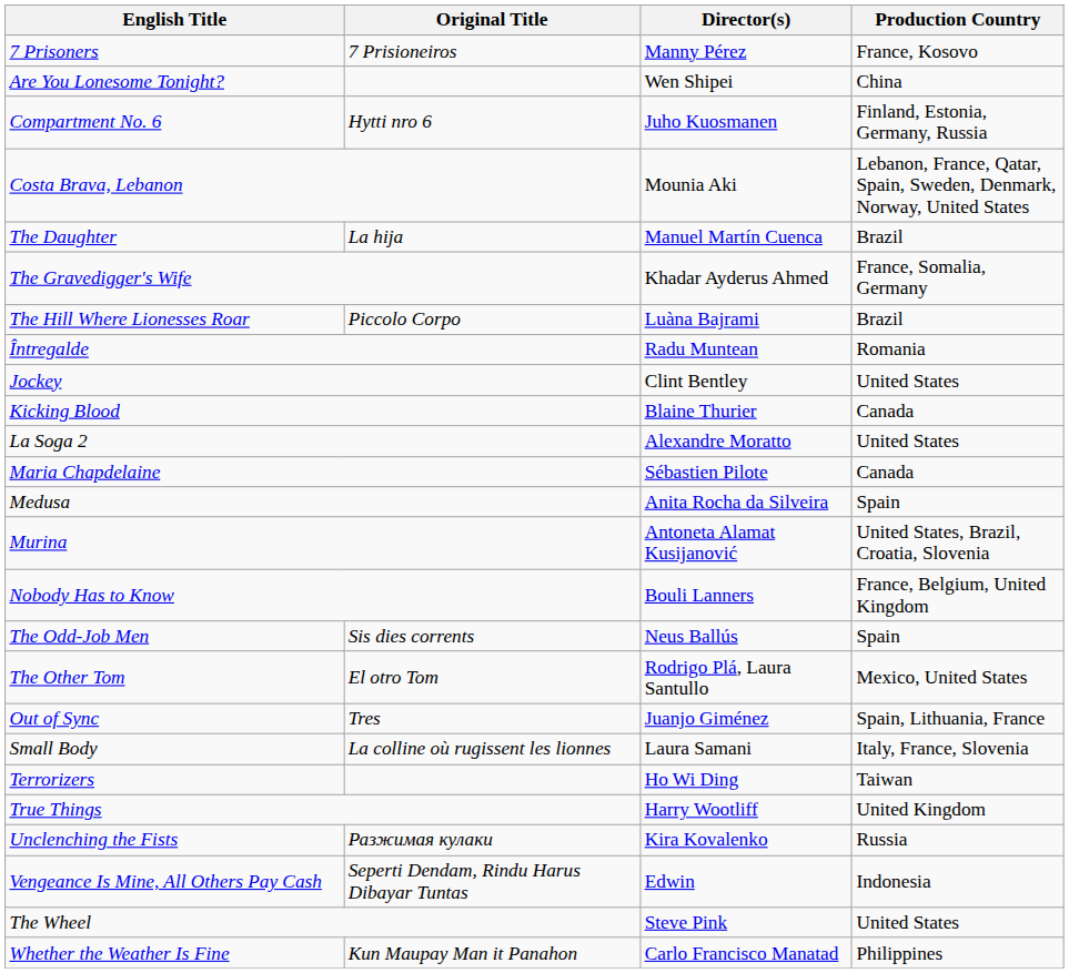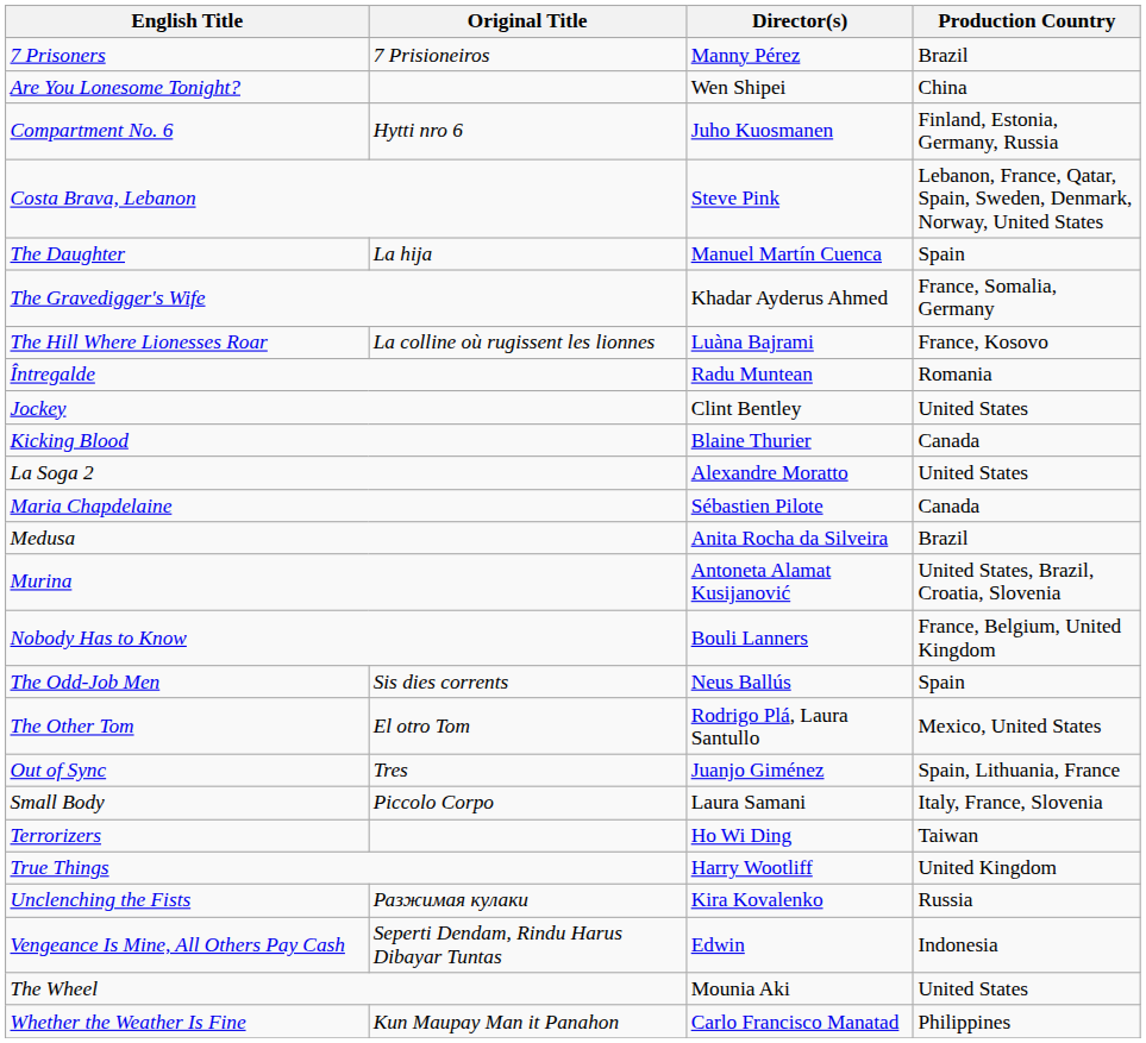7 Prisoners | Production Country: France, Kosovo -> Brazil
Costa Brava, Lebanon | Director(s): Mounia Aki -> Steve Pink
The Daughter | Production Country: Brazil -> Spain
The Hill Where Lionesses Roar | Original Title: Piccolo Corpo -> La colline où rugissent les lionnes
The Hill Where Lionesses Roar | Production Country: Brazil -> France, Kosovo
Medusa | Production Country: Spain -> Brazil
Small Body | Original Title: La colline où rugissent les lionnes -> Piccolo Corpo
The Wheel | Director(s): Steve Pink -> Mounia Aki
